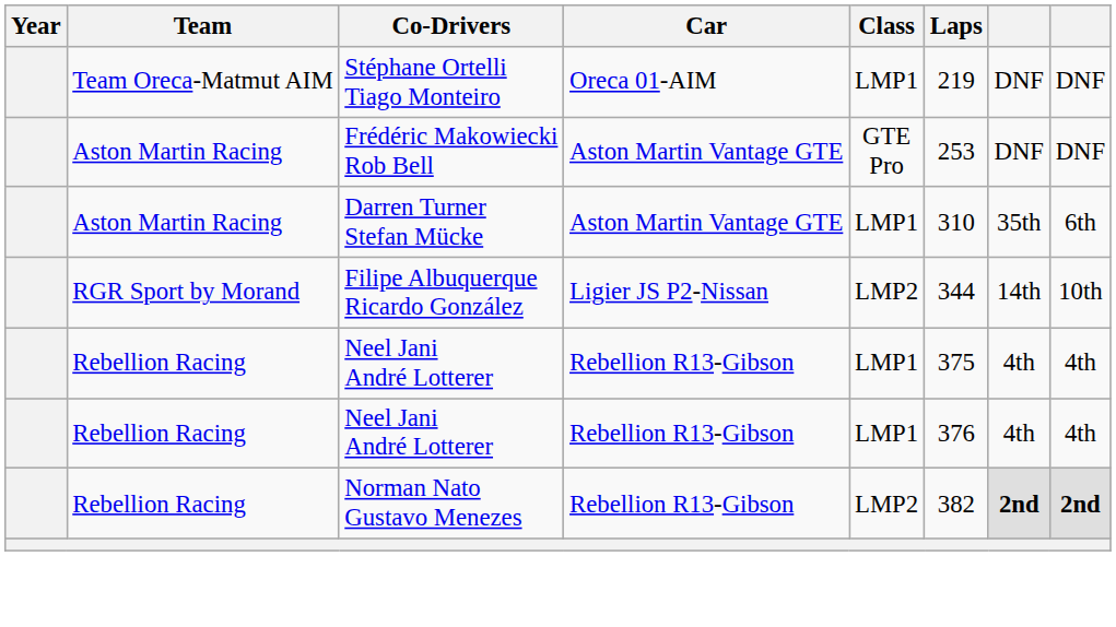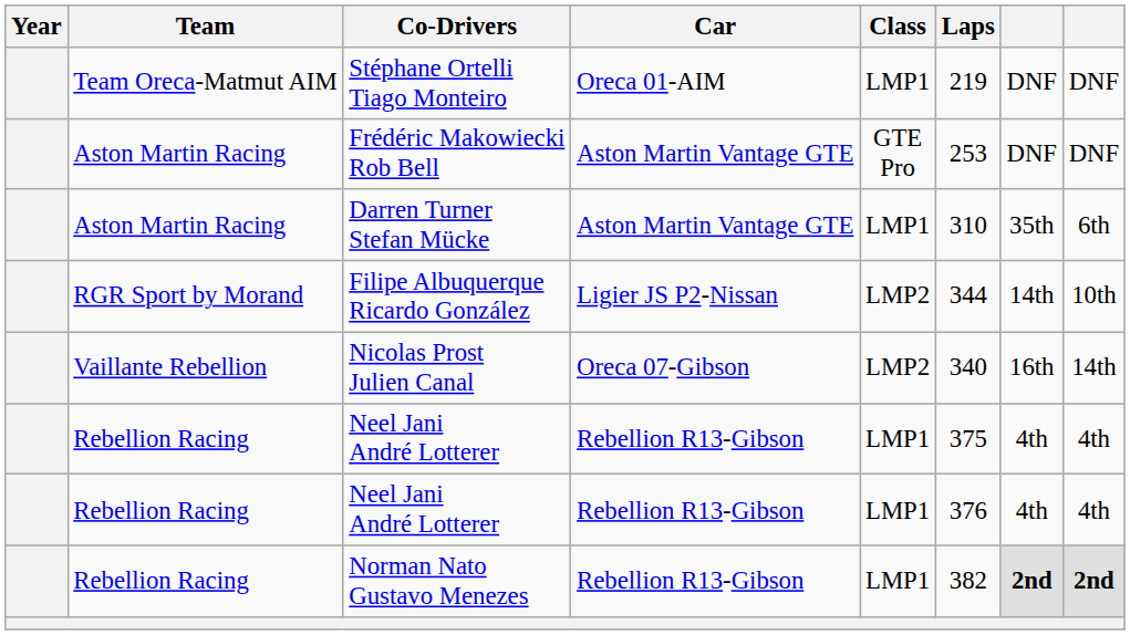+ row: Vaillante Rebellion | Nicolas Prost Julien Canal | Oreca 07-Gibson | LMP2 | 340 | 16th | 14th
Norman Nato Gustavo Menezes | Class: LMP2 -> LMP1
